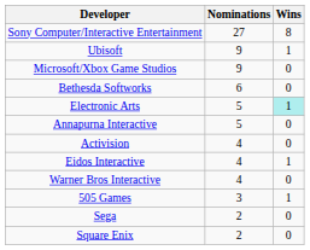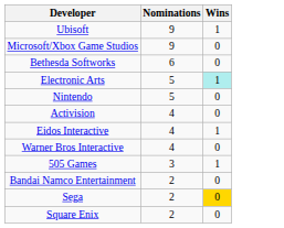- row: Sony Computer/Interactive Entertainment | 27 | 8
- row: Annapurna Interactive | 5 | 0
+ row: Nintendo | 5 | 0
+ row: Bandai Namco Entertainment | 2 | 0
Sega | Wins: no background -> gold background
